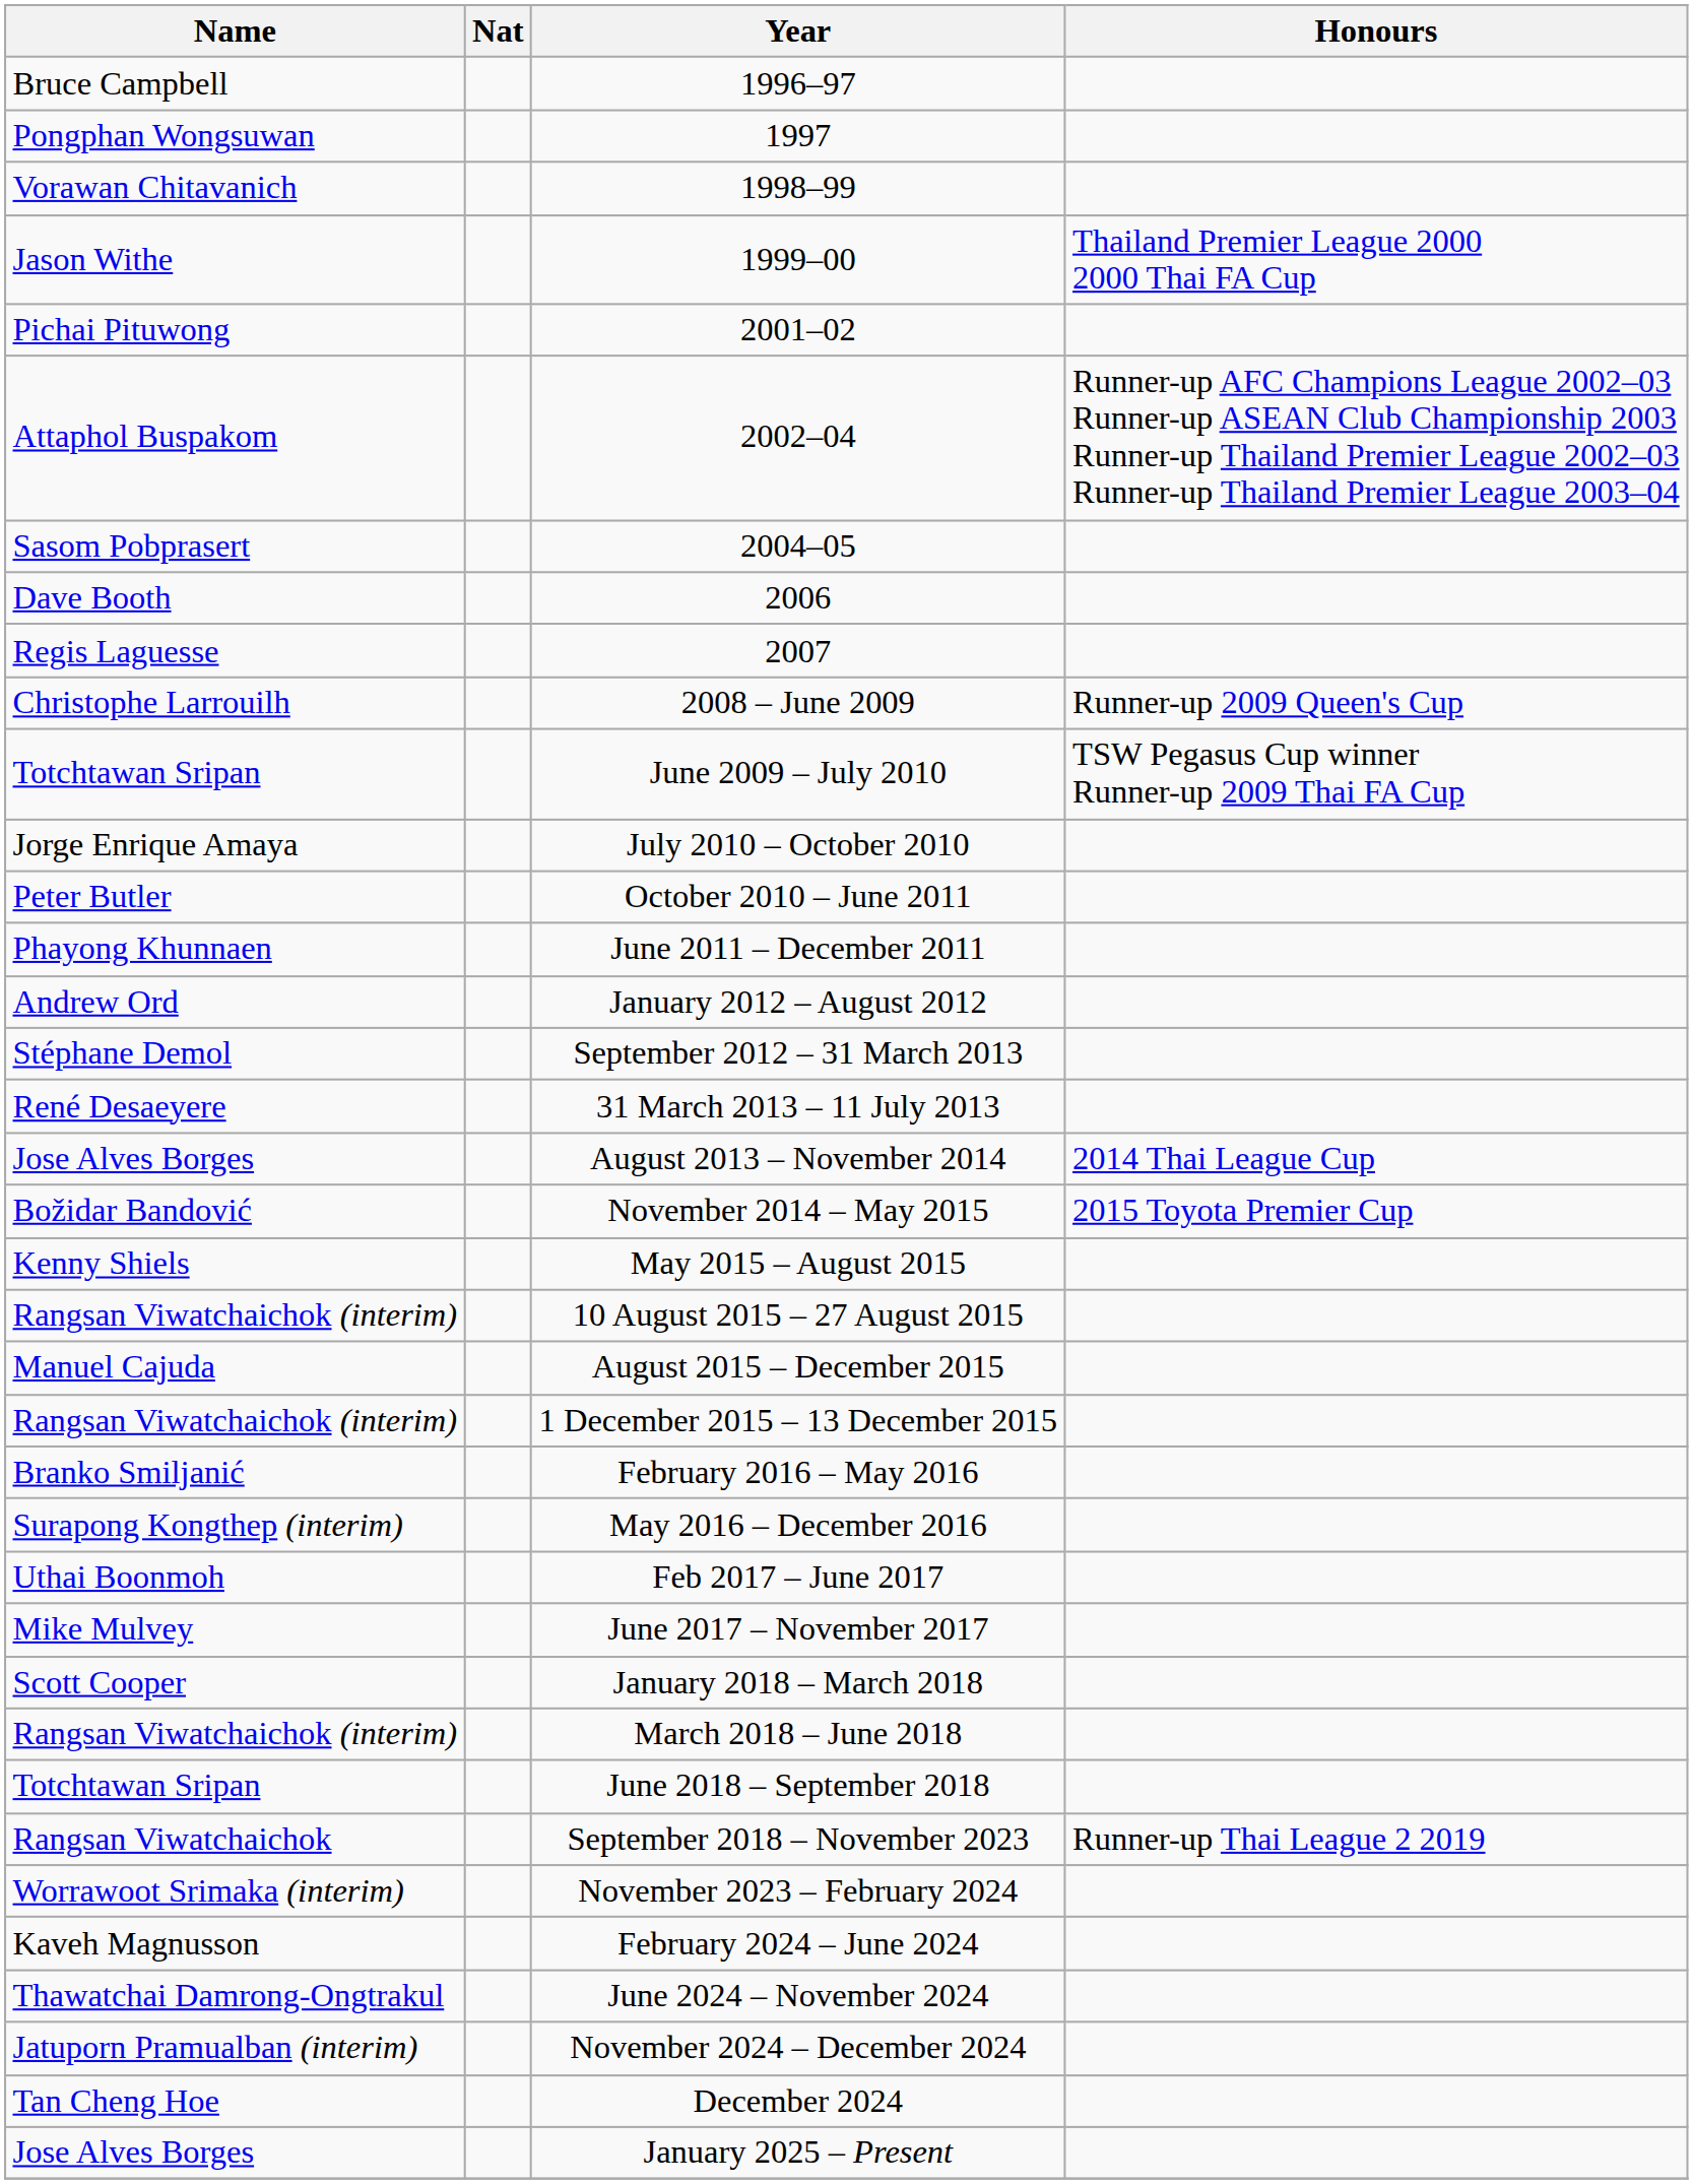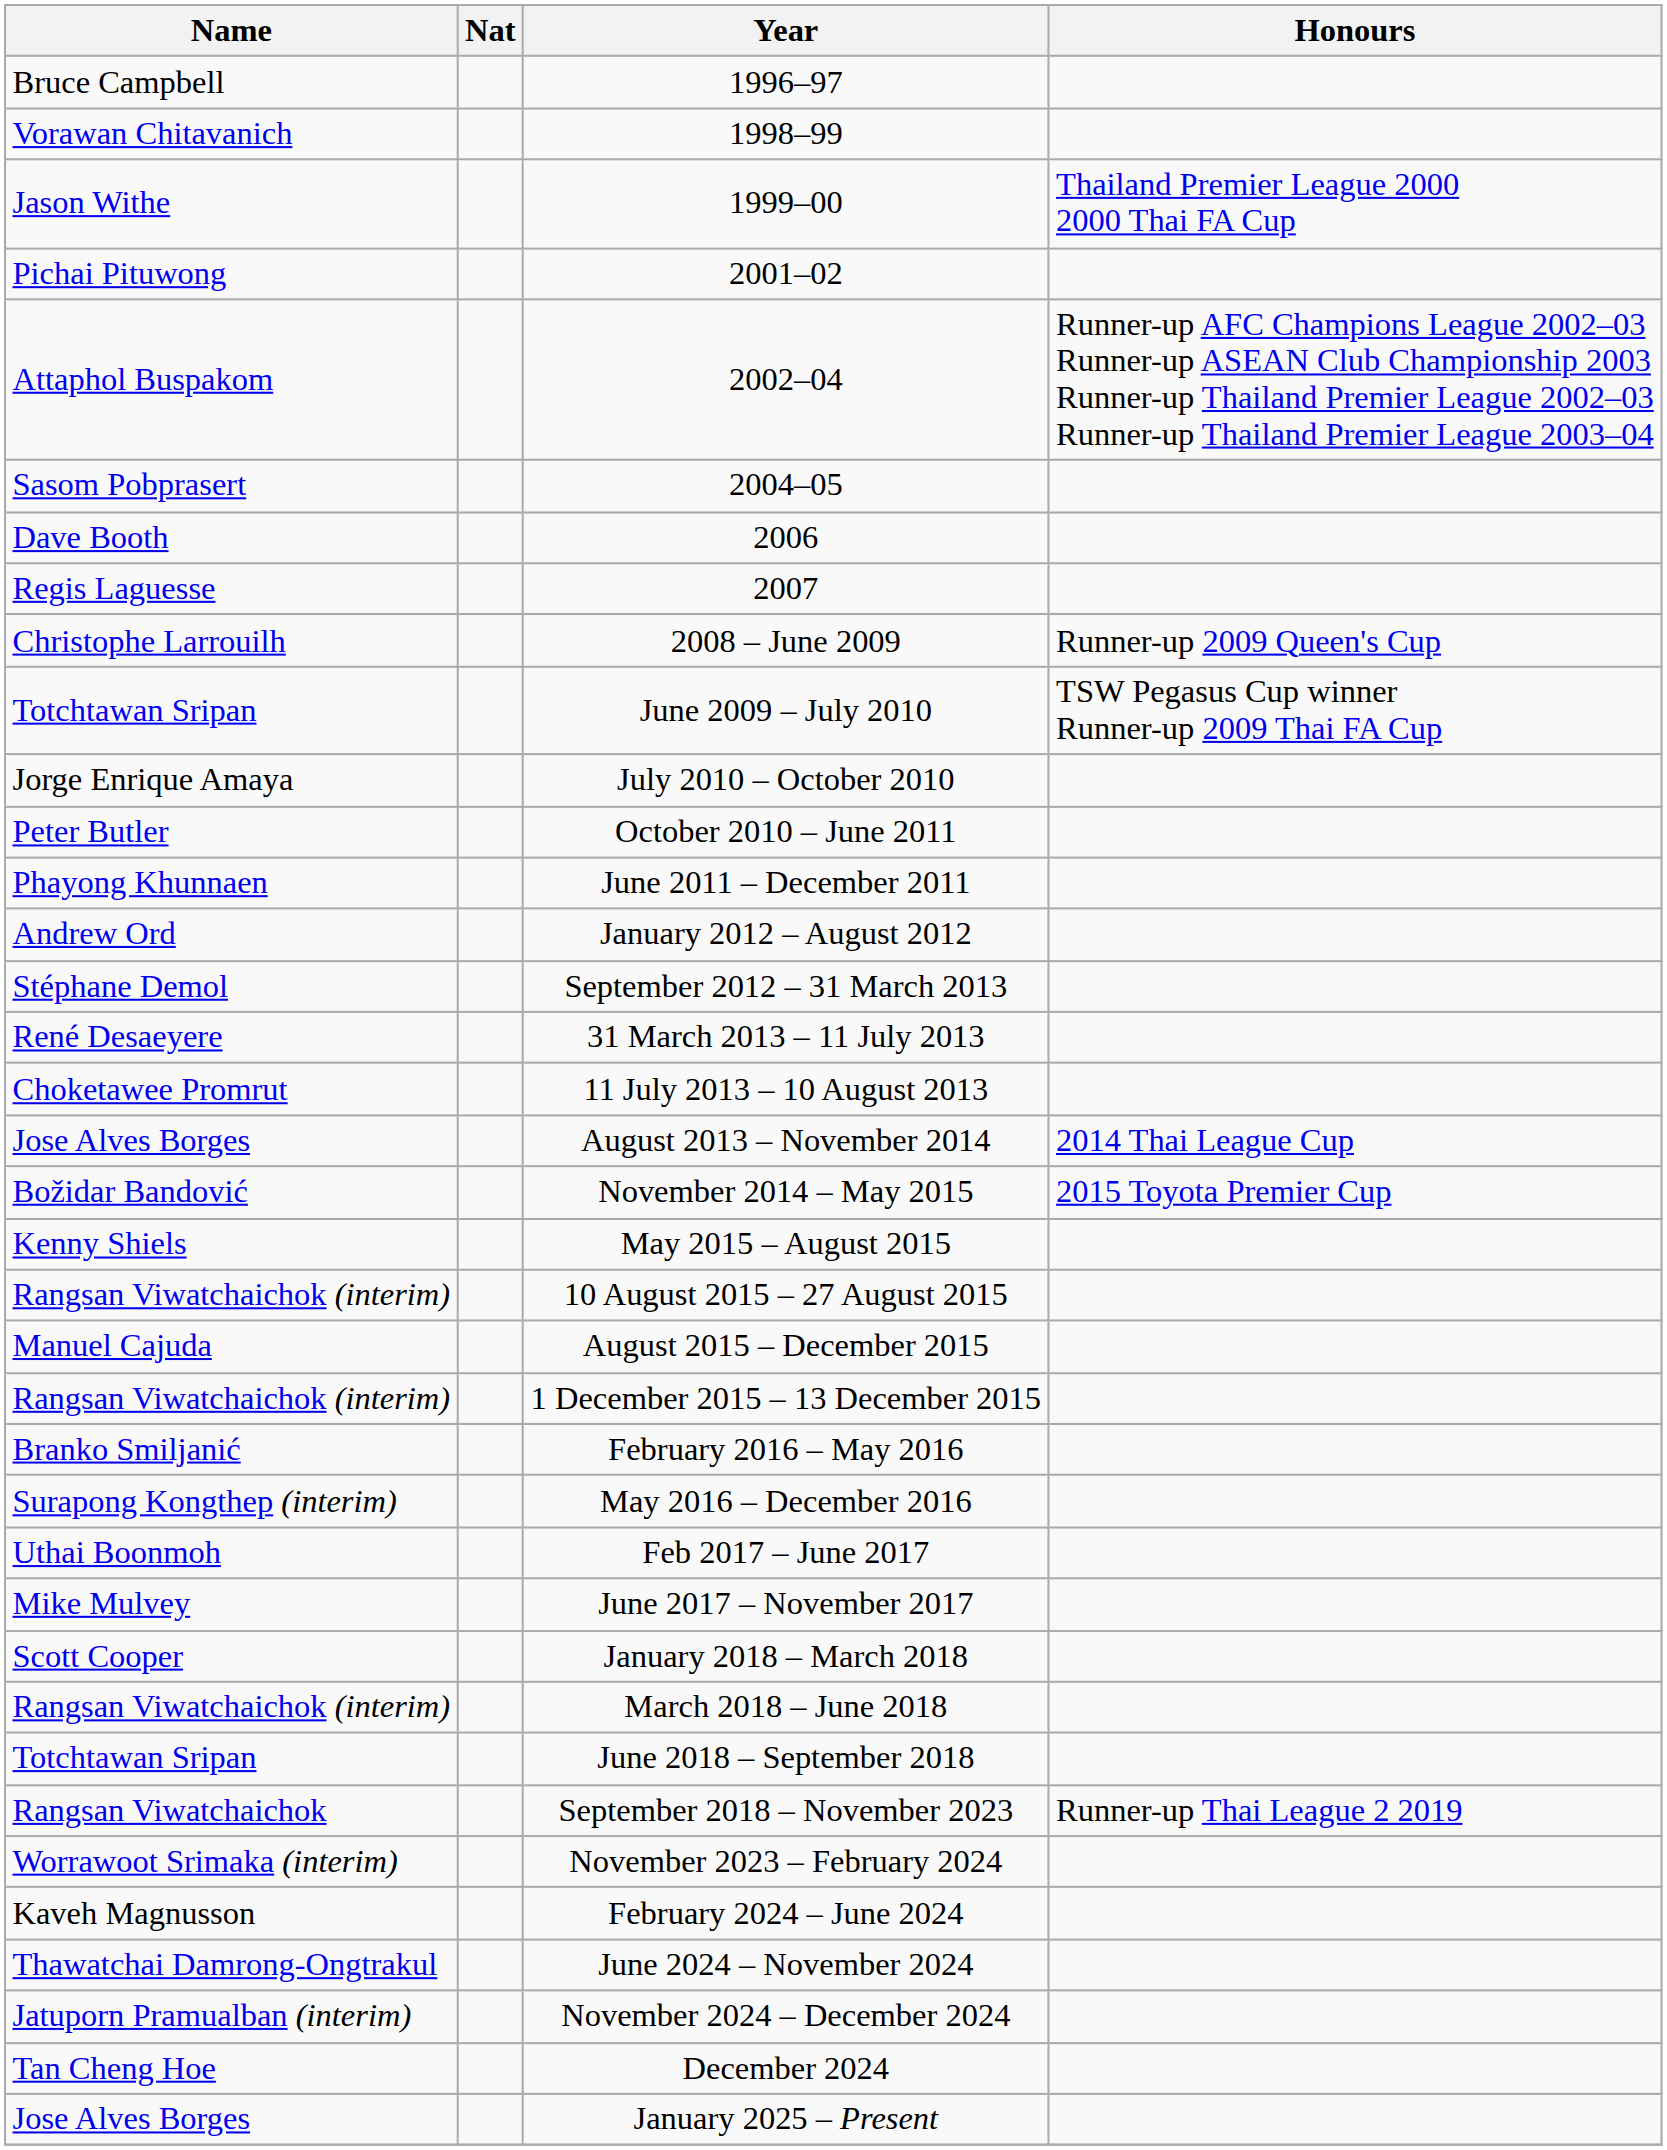- row: Pongphan Wongsuwan | 1997
+ row: Choketawee Promrut | 11 July 2013 – 10 August 2013
